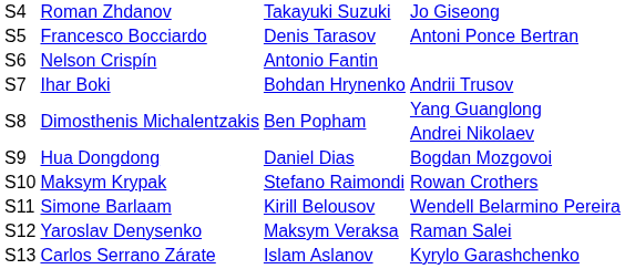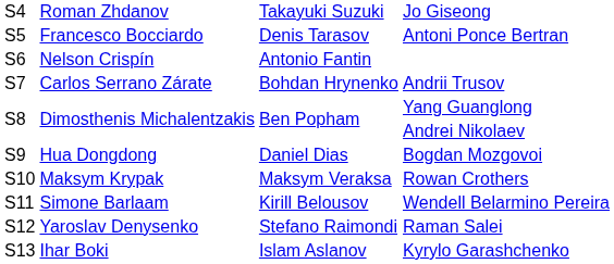Andrii Trusov | column 2: Ihar Boki -> Carlos Serrano Zárate
Rowan Crothers | column 3: Stefano Raimondi -> Maksym Veraksa
Raman Salei | column 3: Maksym Veraksa -> Stefano Raimondi
Kyrylo Garashchenko | column 2: Carlos Serrano Zárate -> Ihar Boki
